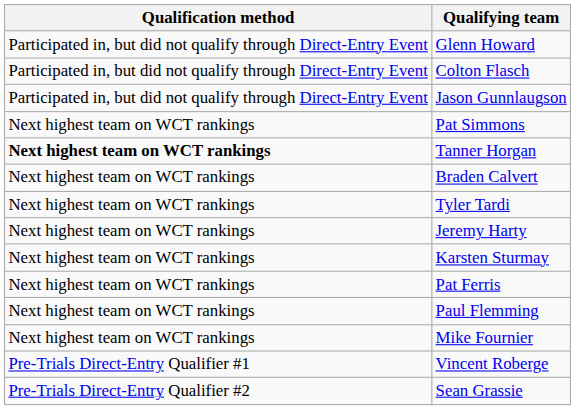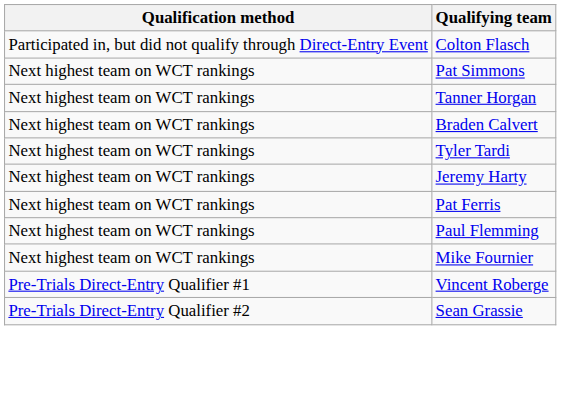- row: Participated in, but did not qualify through Direct-Entry Event | Glenn Howard
- row: Participated in, but did not qualify through Direct-Entry Event | Jason Gunnlaugson
Tanner Horgan | Qualification method: bold -> normal
- row: Next highest team on WCT rankings | Karsten Sturmay
